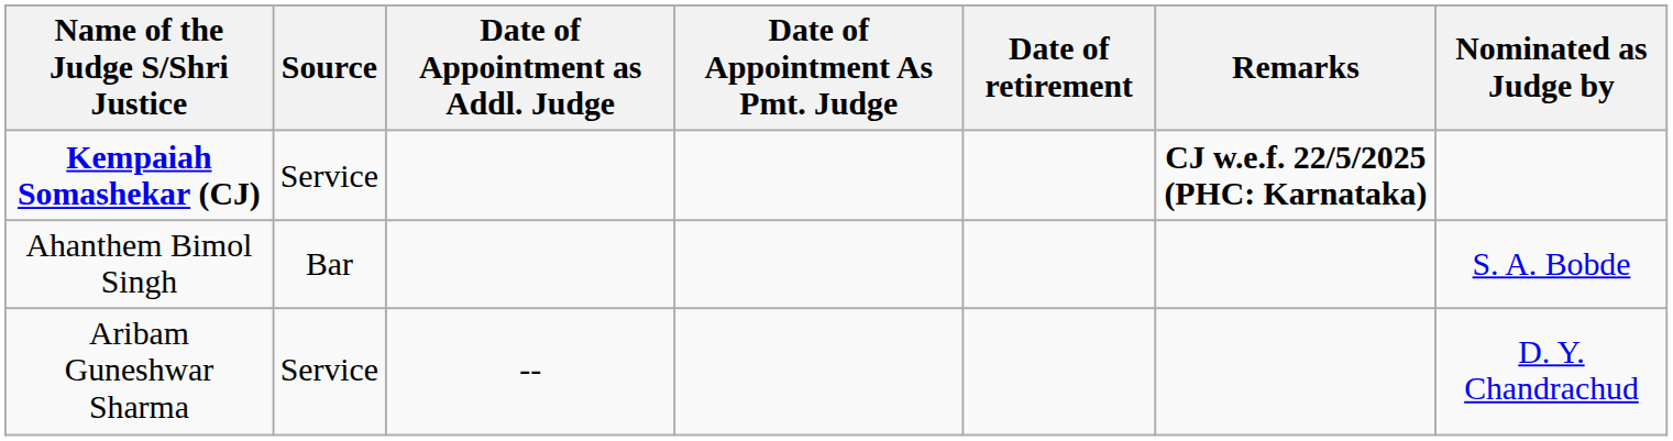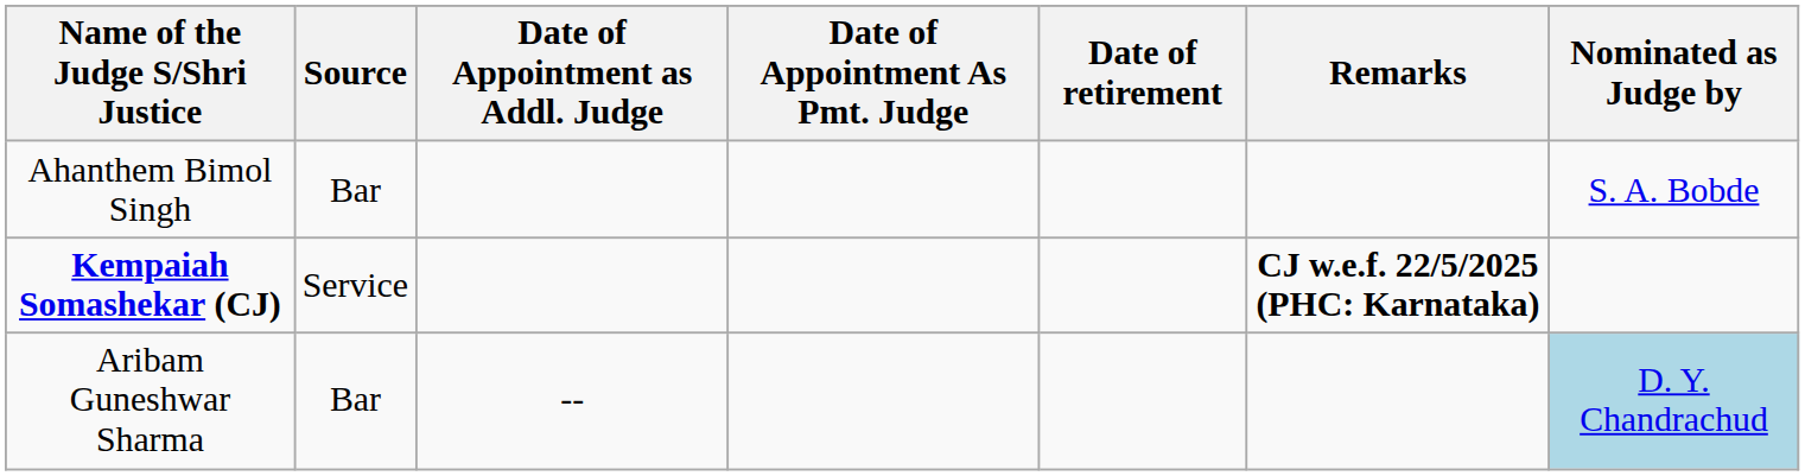rows swapped: Kempaiah Somashekar (CJ) <-> Ahanthem Bimol Singh
Aribam Guneshwar Sharma | Source: Service -> Bar
Aribam Guneshwar Sharma | Nominated as Judge by: no background -> lightblue background
